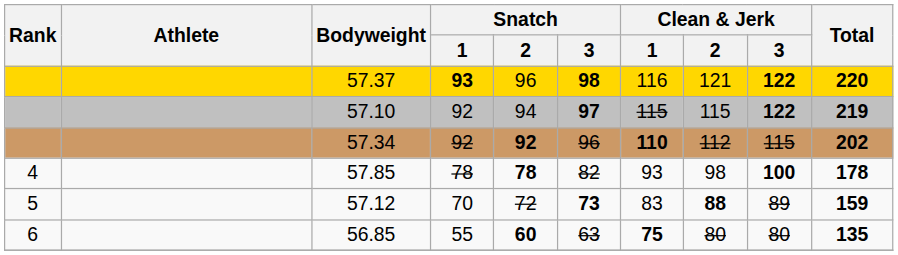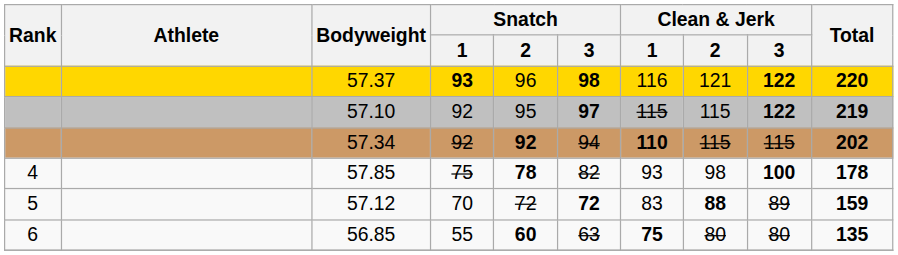57.10 | Snatch / 2: 94 -> 95
57.34 | Snatch / 3: 96 -> 94
57.34 | Clean & Jerk / 2: 112 -> 115
57.85 | Snatch / 1: 78 -> 75
57.12 | Snatch / 3: 73 -> 72
